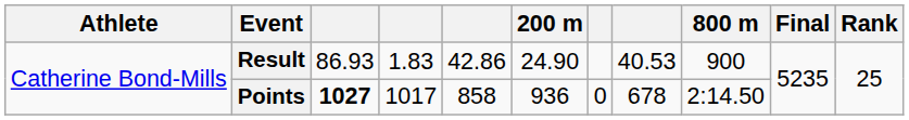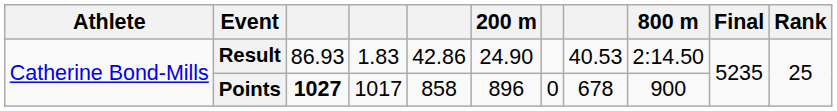Result | 800 m: 900 -> 2:14.50
Points | 200 m: 936 -> 896
Points | 800 m: 2:14.50 -> 900
